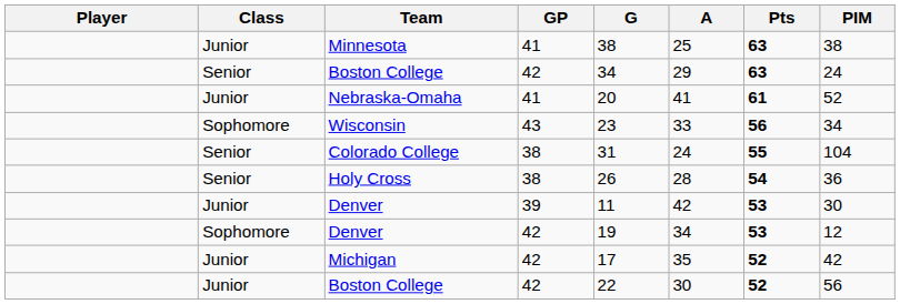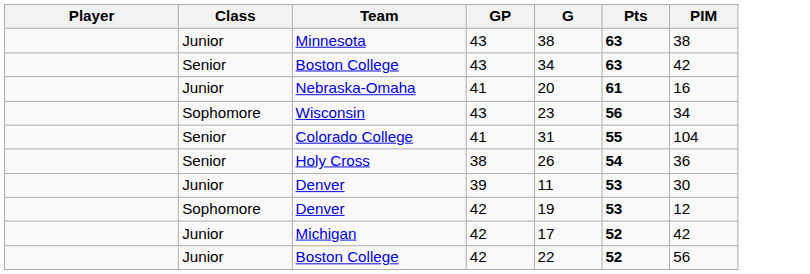- column: A | 25 | 29 | 41 | 33 | 24 | 28 | 42 | 34 | 35 | 30
Minnesota | GP: 41 -> 43
Senior / Boston College | GP: 42 -> 43
Senior / Boston College | PIM: 24 -> 42
Nebraska-Omaha | PIM: 52 -> 16
Colorado College | GP: 38 -> 41
